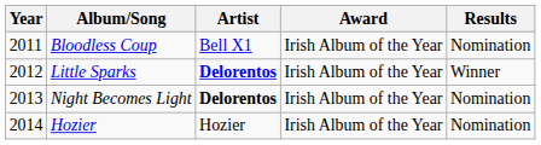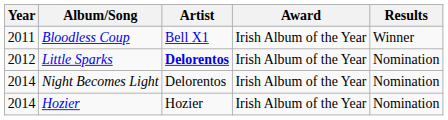Bloodless Coup | Results: Nomination -> Winner
Little Sparks | Results: Winner -> Nomination
Night Becomes Light | Year: 2013 -> 2014
Night Becomes Light | Artist: bold -> normal
